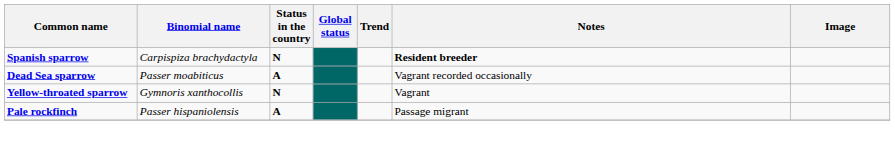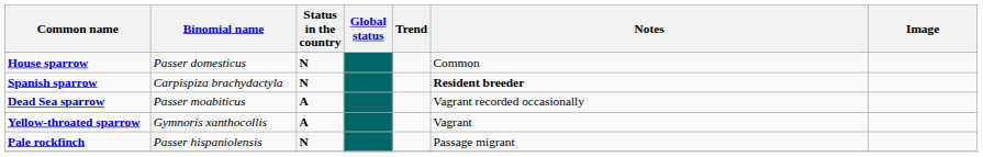+ row: House sparrow | Passer domesticus | N | Common
Yellow-throated sparrow | Status in the country: N -> A
Pale rockfinch | Status in the country: A -> N
